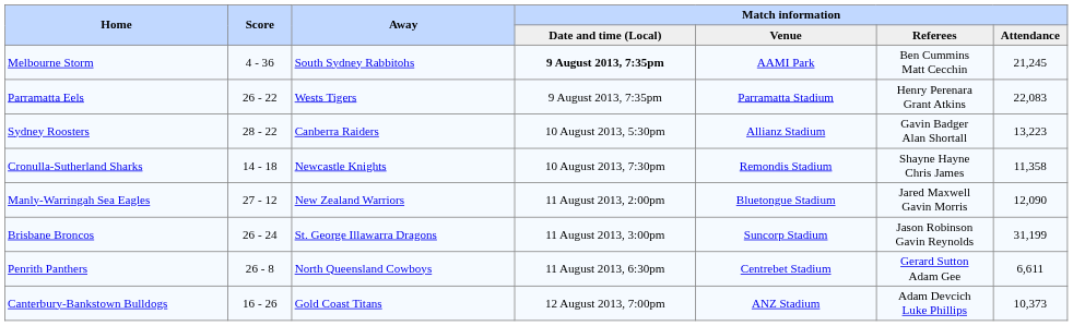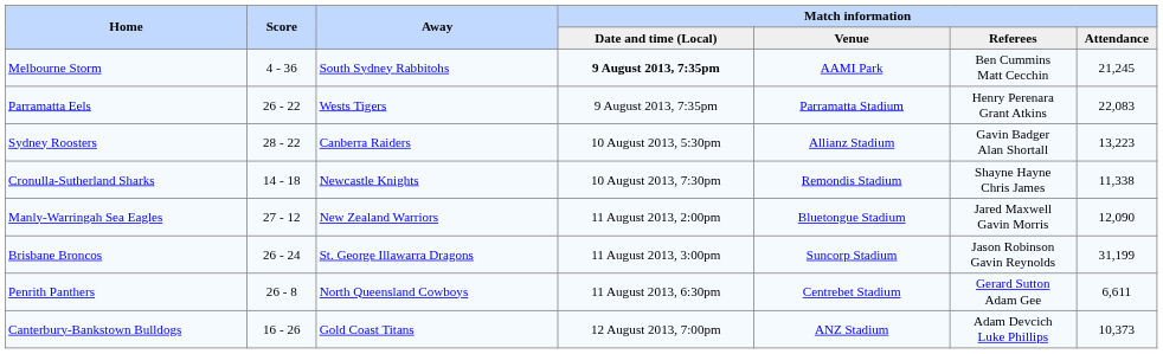Cronulla-Sutherland Sharks | Match information / Attendance: 11,358 -> 11,338
